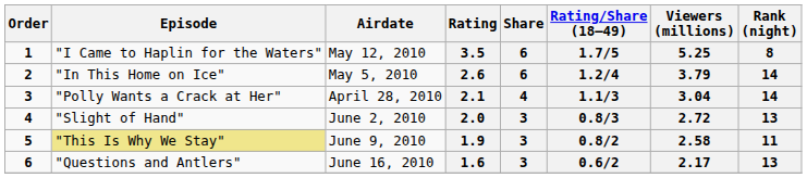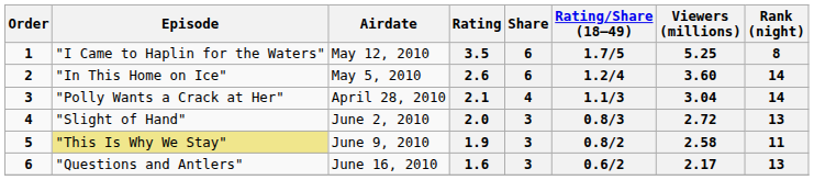2.6 | Viewers (millions): 3.79 -> 3.60
